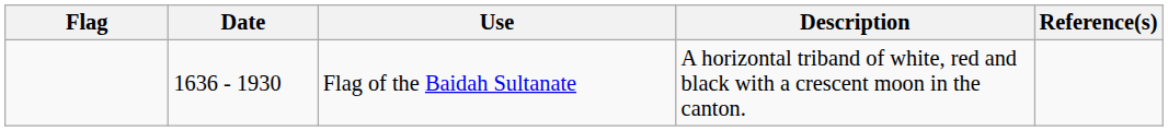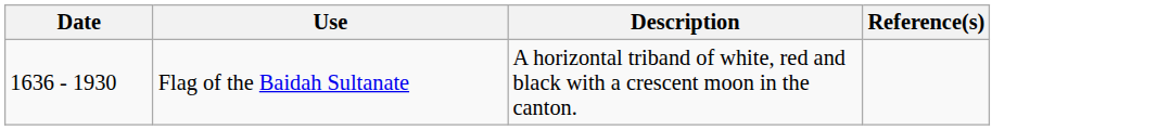- column: Flag
